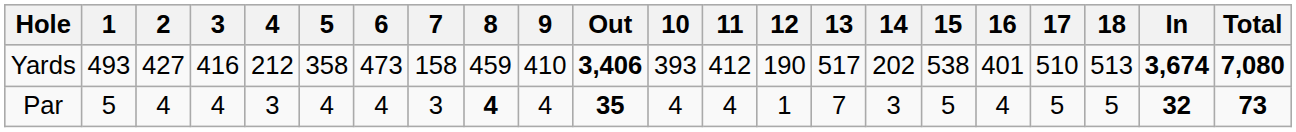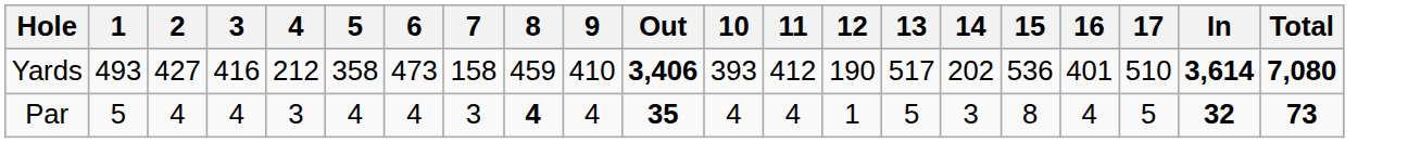- column: 18 | 513 | 5
Yards | 15: 538 -> 536
Yards | In: 3,674 -> 3,614
Par | 13: 7 -> 5
Par | 15: 5 -> 8
